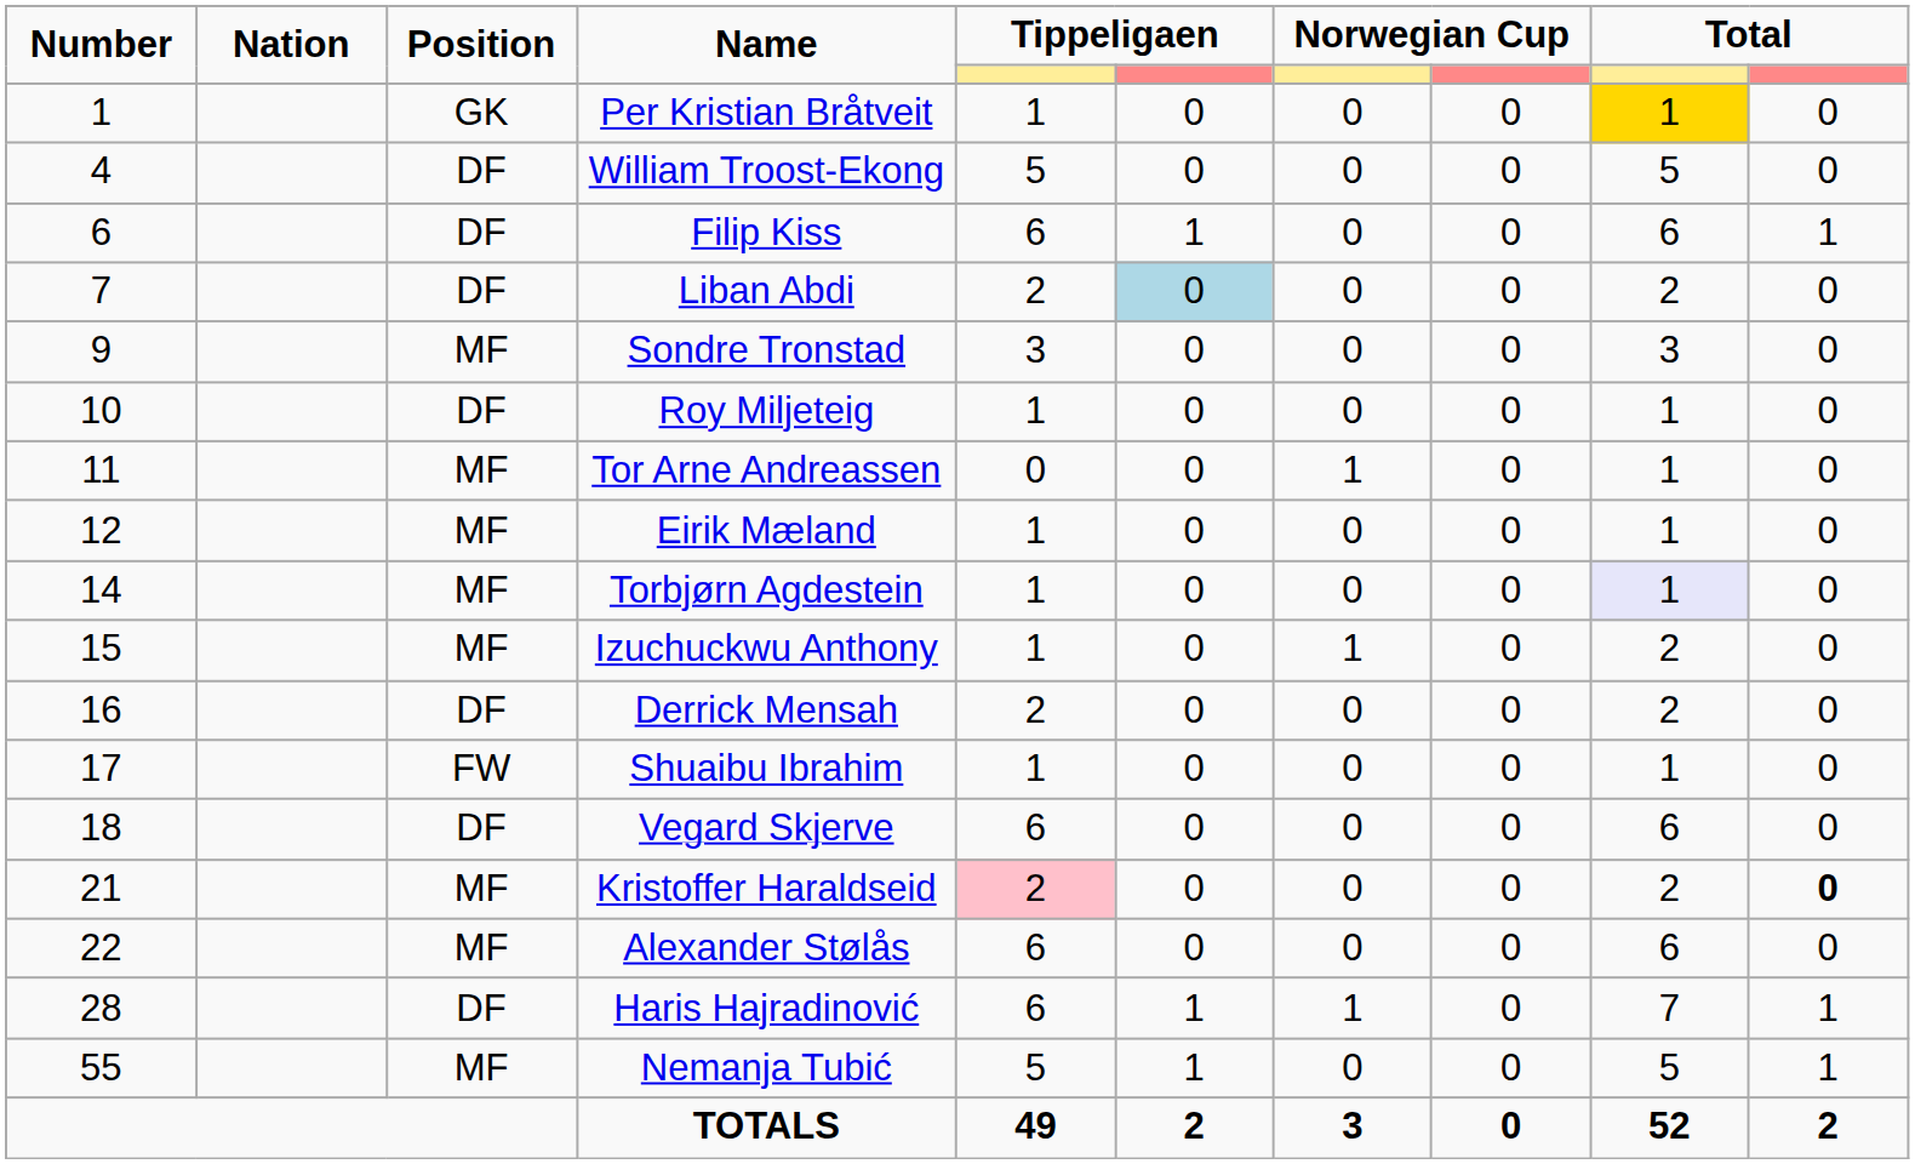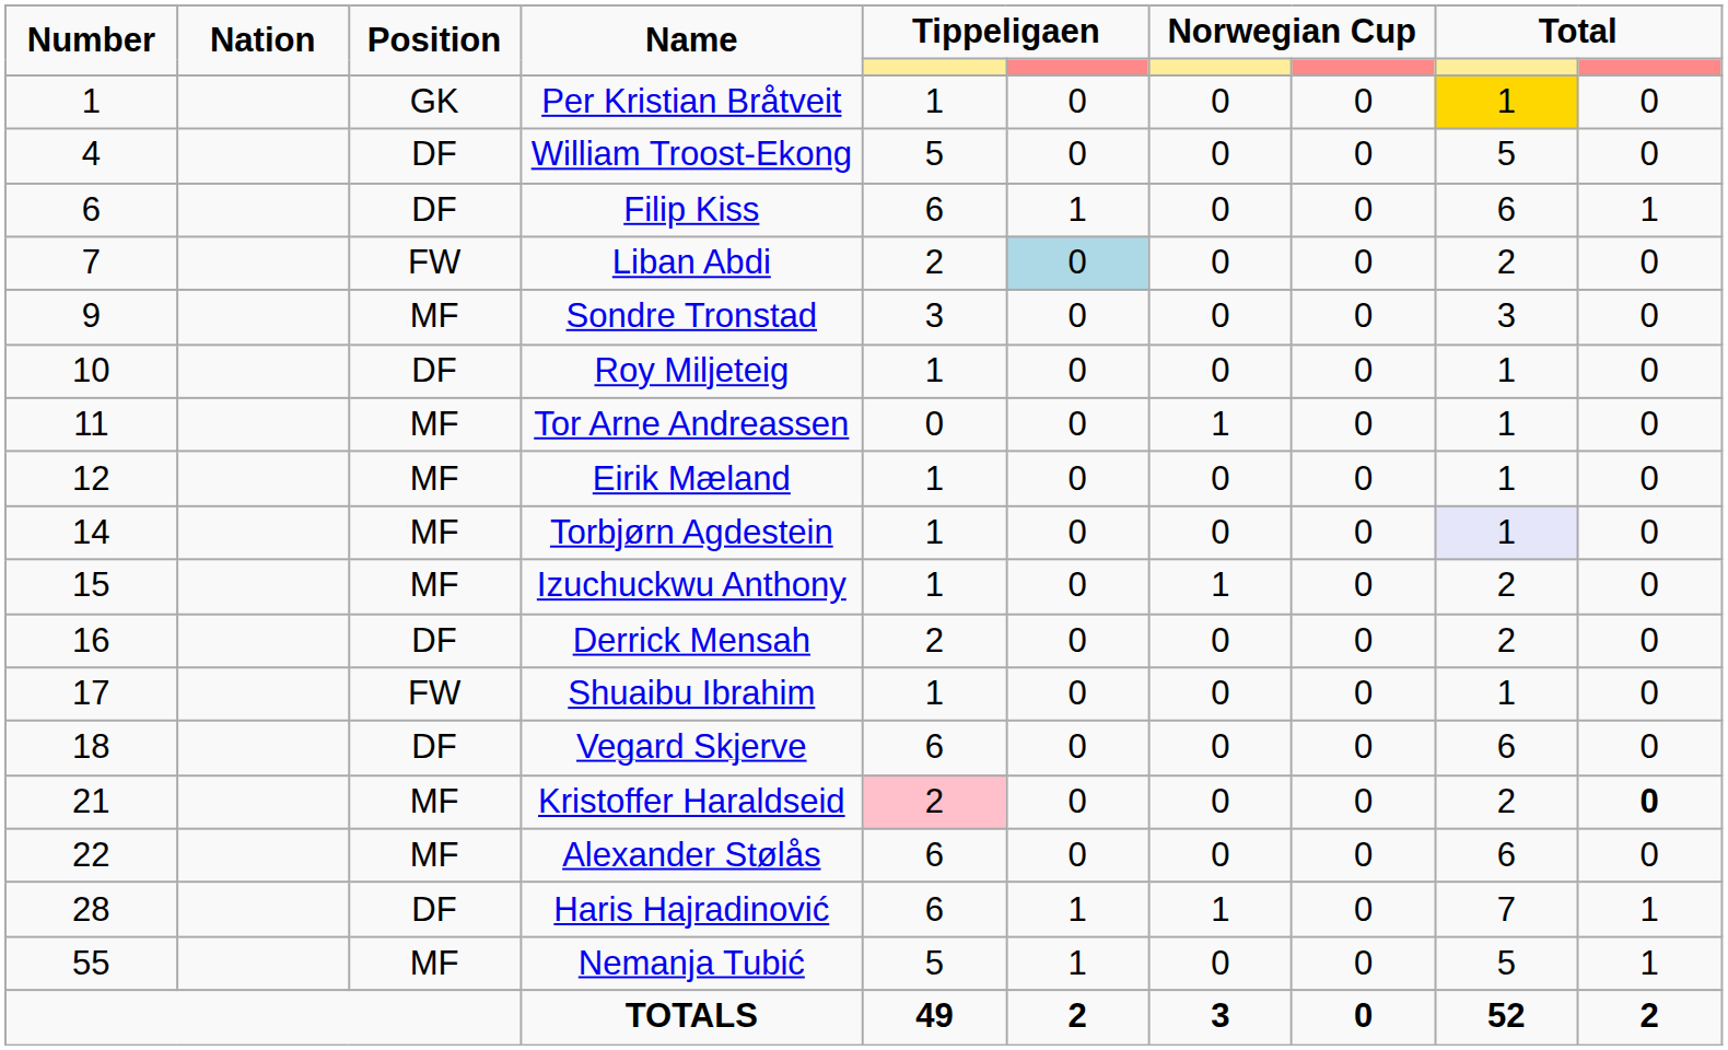Liban Abdi | Position: DF -> FW
